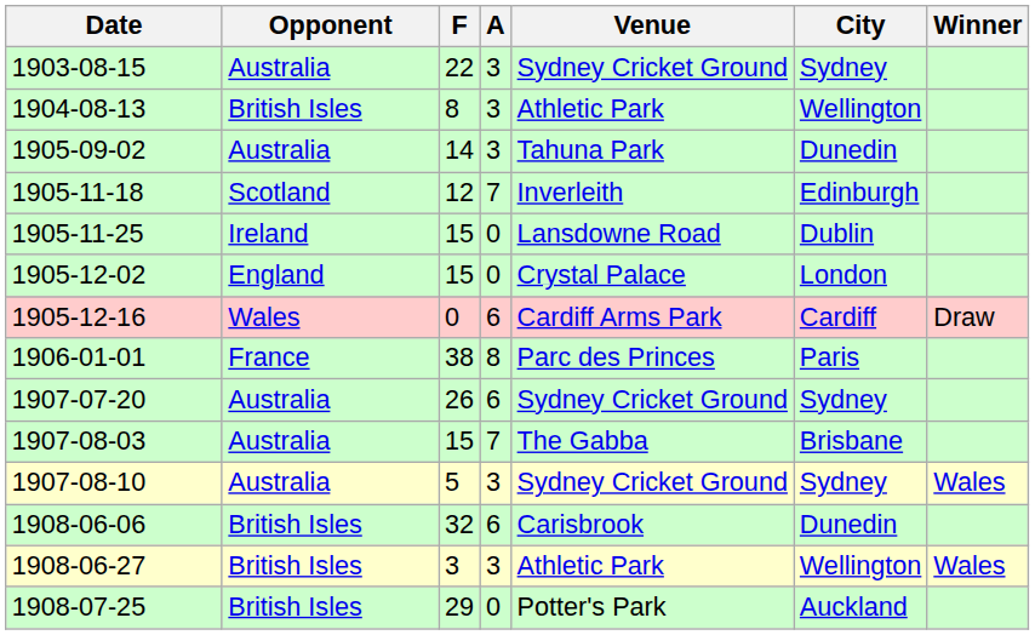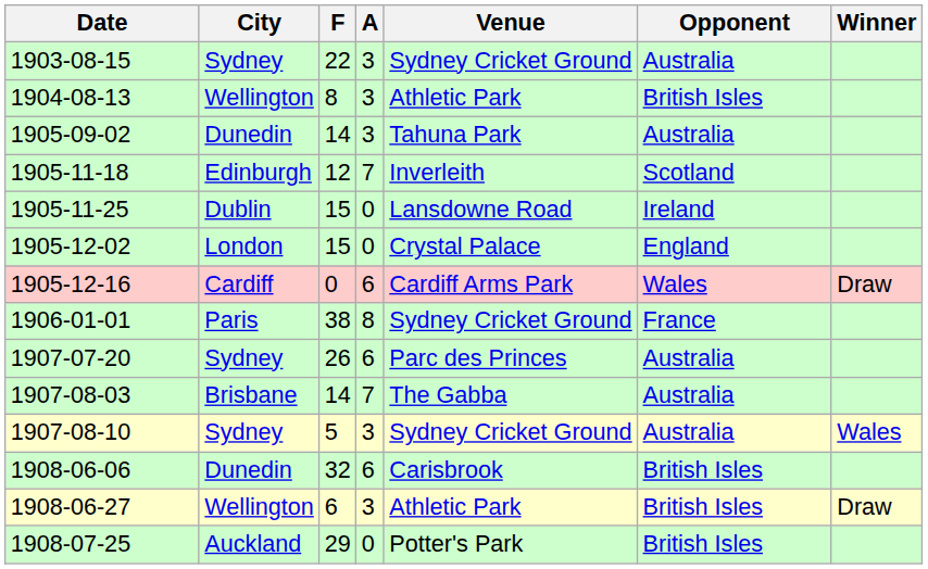columns swapped: Opponent <-> City
1906-01-01 | Venue: Parc des Princes -> Sydney Cricket Ground
1907-07-20 | Venue: Sydney Cricket Ground -> Parc des Princes
1907-08-03 | F: 15 -> 14
1908-06-27 | F: 3 -> 6
1908-06-27 | Winner: Wales -> Draw
